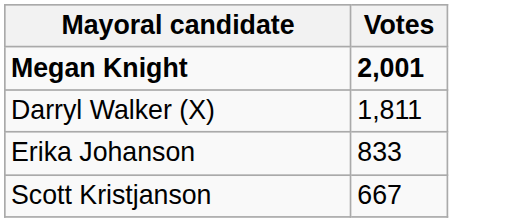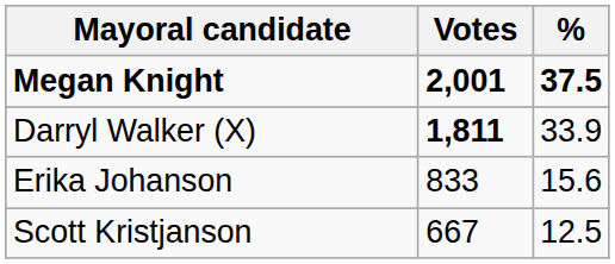+ column: % | 37.5 | 33.9 | 15.6 | 12.5
Darryl Walker (X) | Votes: normal -> bold
